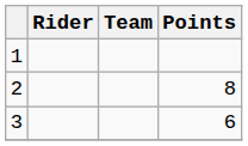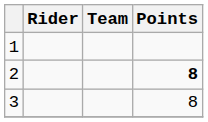2 | Points: normal -> bold
3 | Points: 6 -> 8
